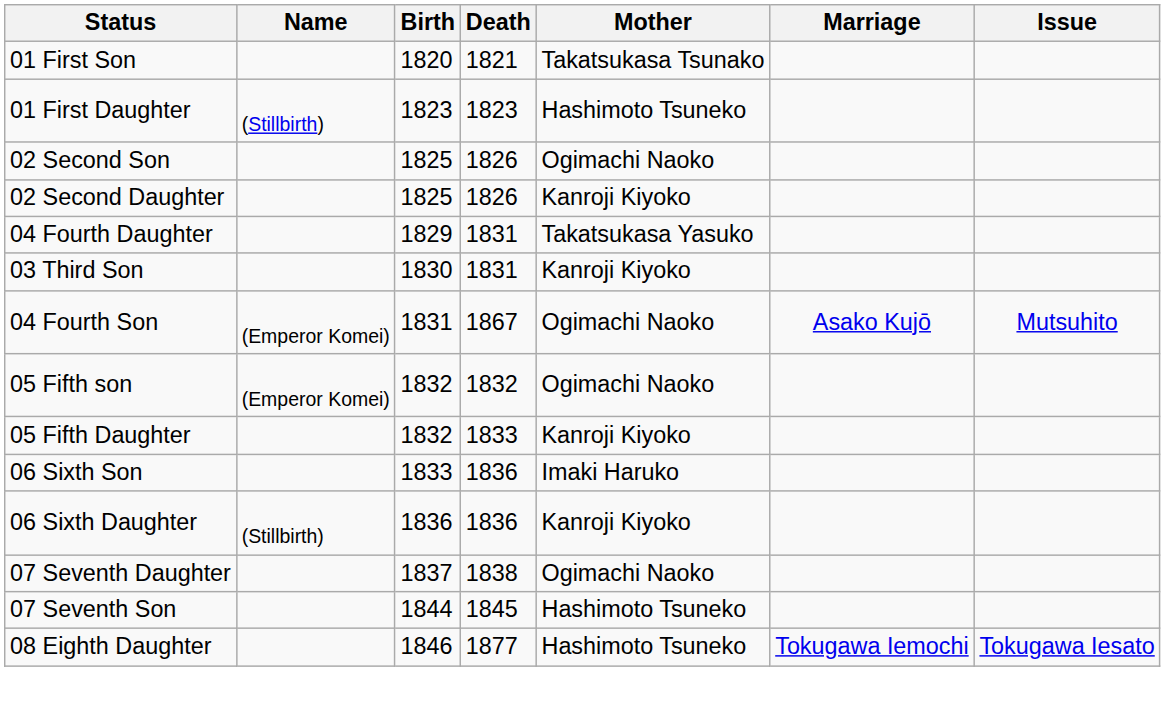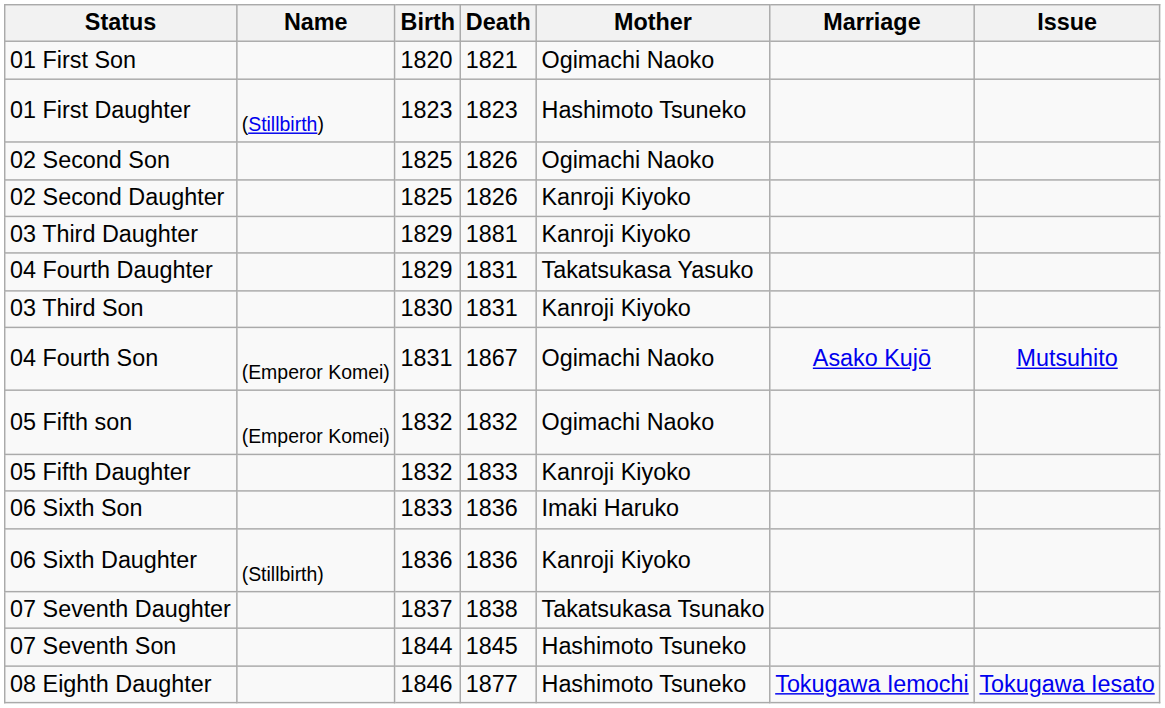01 First Son | Mother: Takatsukasa Tsunako -> Ogimachi Naoko
+ row: 03 Third Daughter | 1829 | 1881 | Kanroji Kiyoko
07 Seventh Daughter | Mother: Ogimachi Naoko -> Takatsukasa Tsunako
